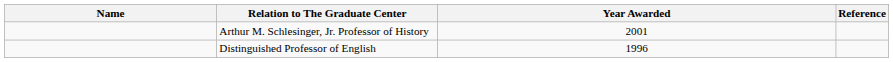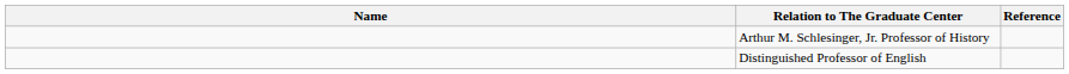- column: Year Awarded | 2001 | 1996
